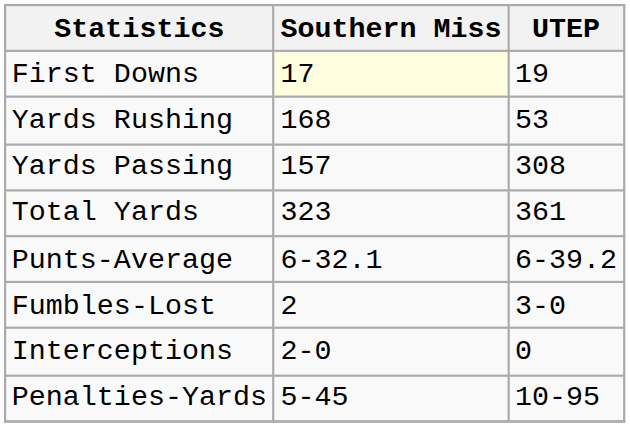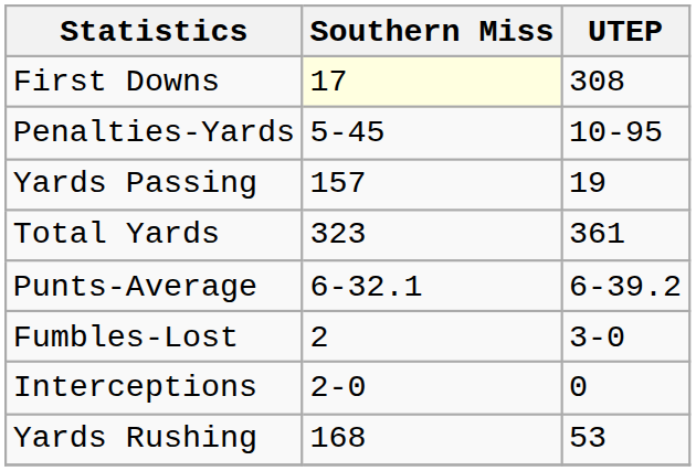First Downs | UTEP: 19 -> 308
rows swapped: Yards Rushing <-> Penalties-Yards
Yards Passing | UTEP: 308 -> 19
